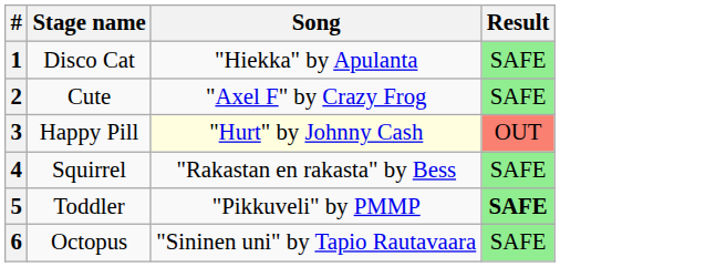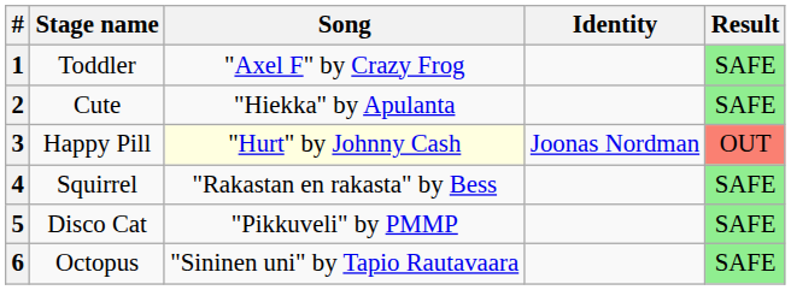+ column: Identity | Joonas Nordman
1 | Stage name: Disco Cat -> Toddler
1 | Song: "Hiekka" by Apulanta -> "Axel F" by Crazy Frog
2 | Song: "Axel F" by Crazy Frog -> "Hiekka" by Apulanta
5 | Stage name: Toddler -> Disco Cat
5 | Result: bold -> normal
